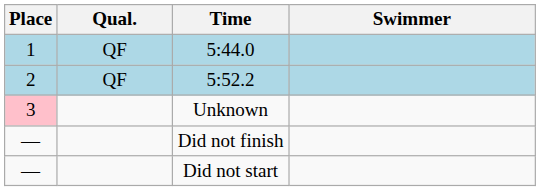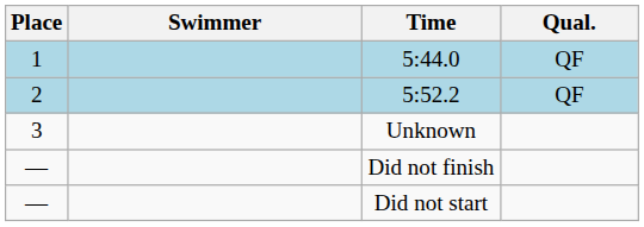columns swapped: Swimmer <-> Qual.
Unknown | Place: pink background -> no background
